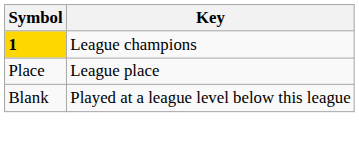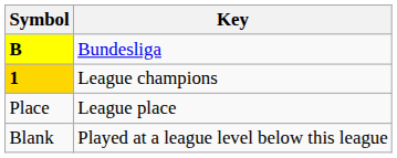+ row: B | Bundesliga
